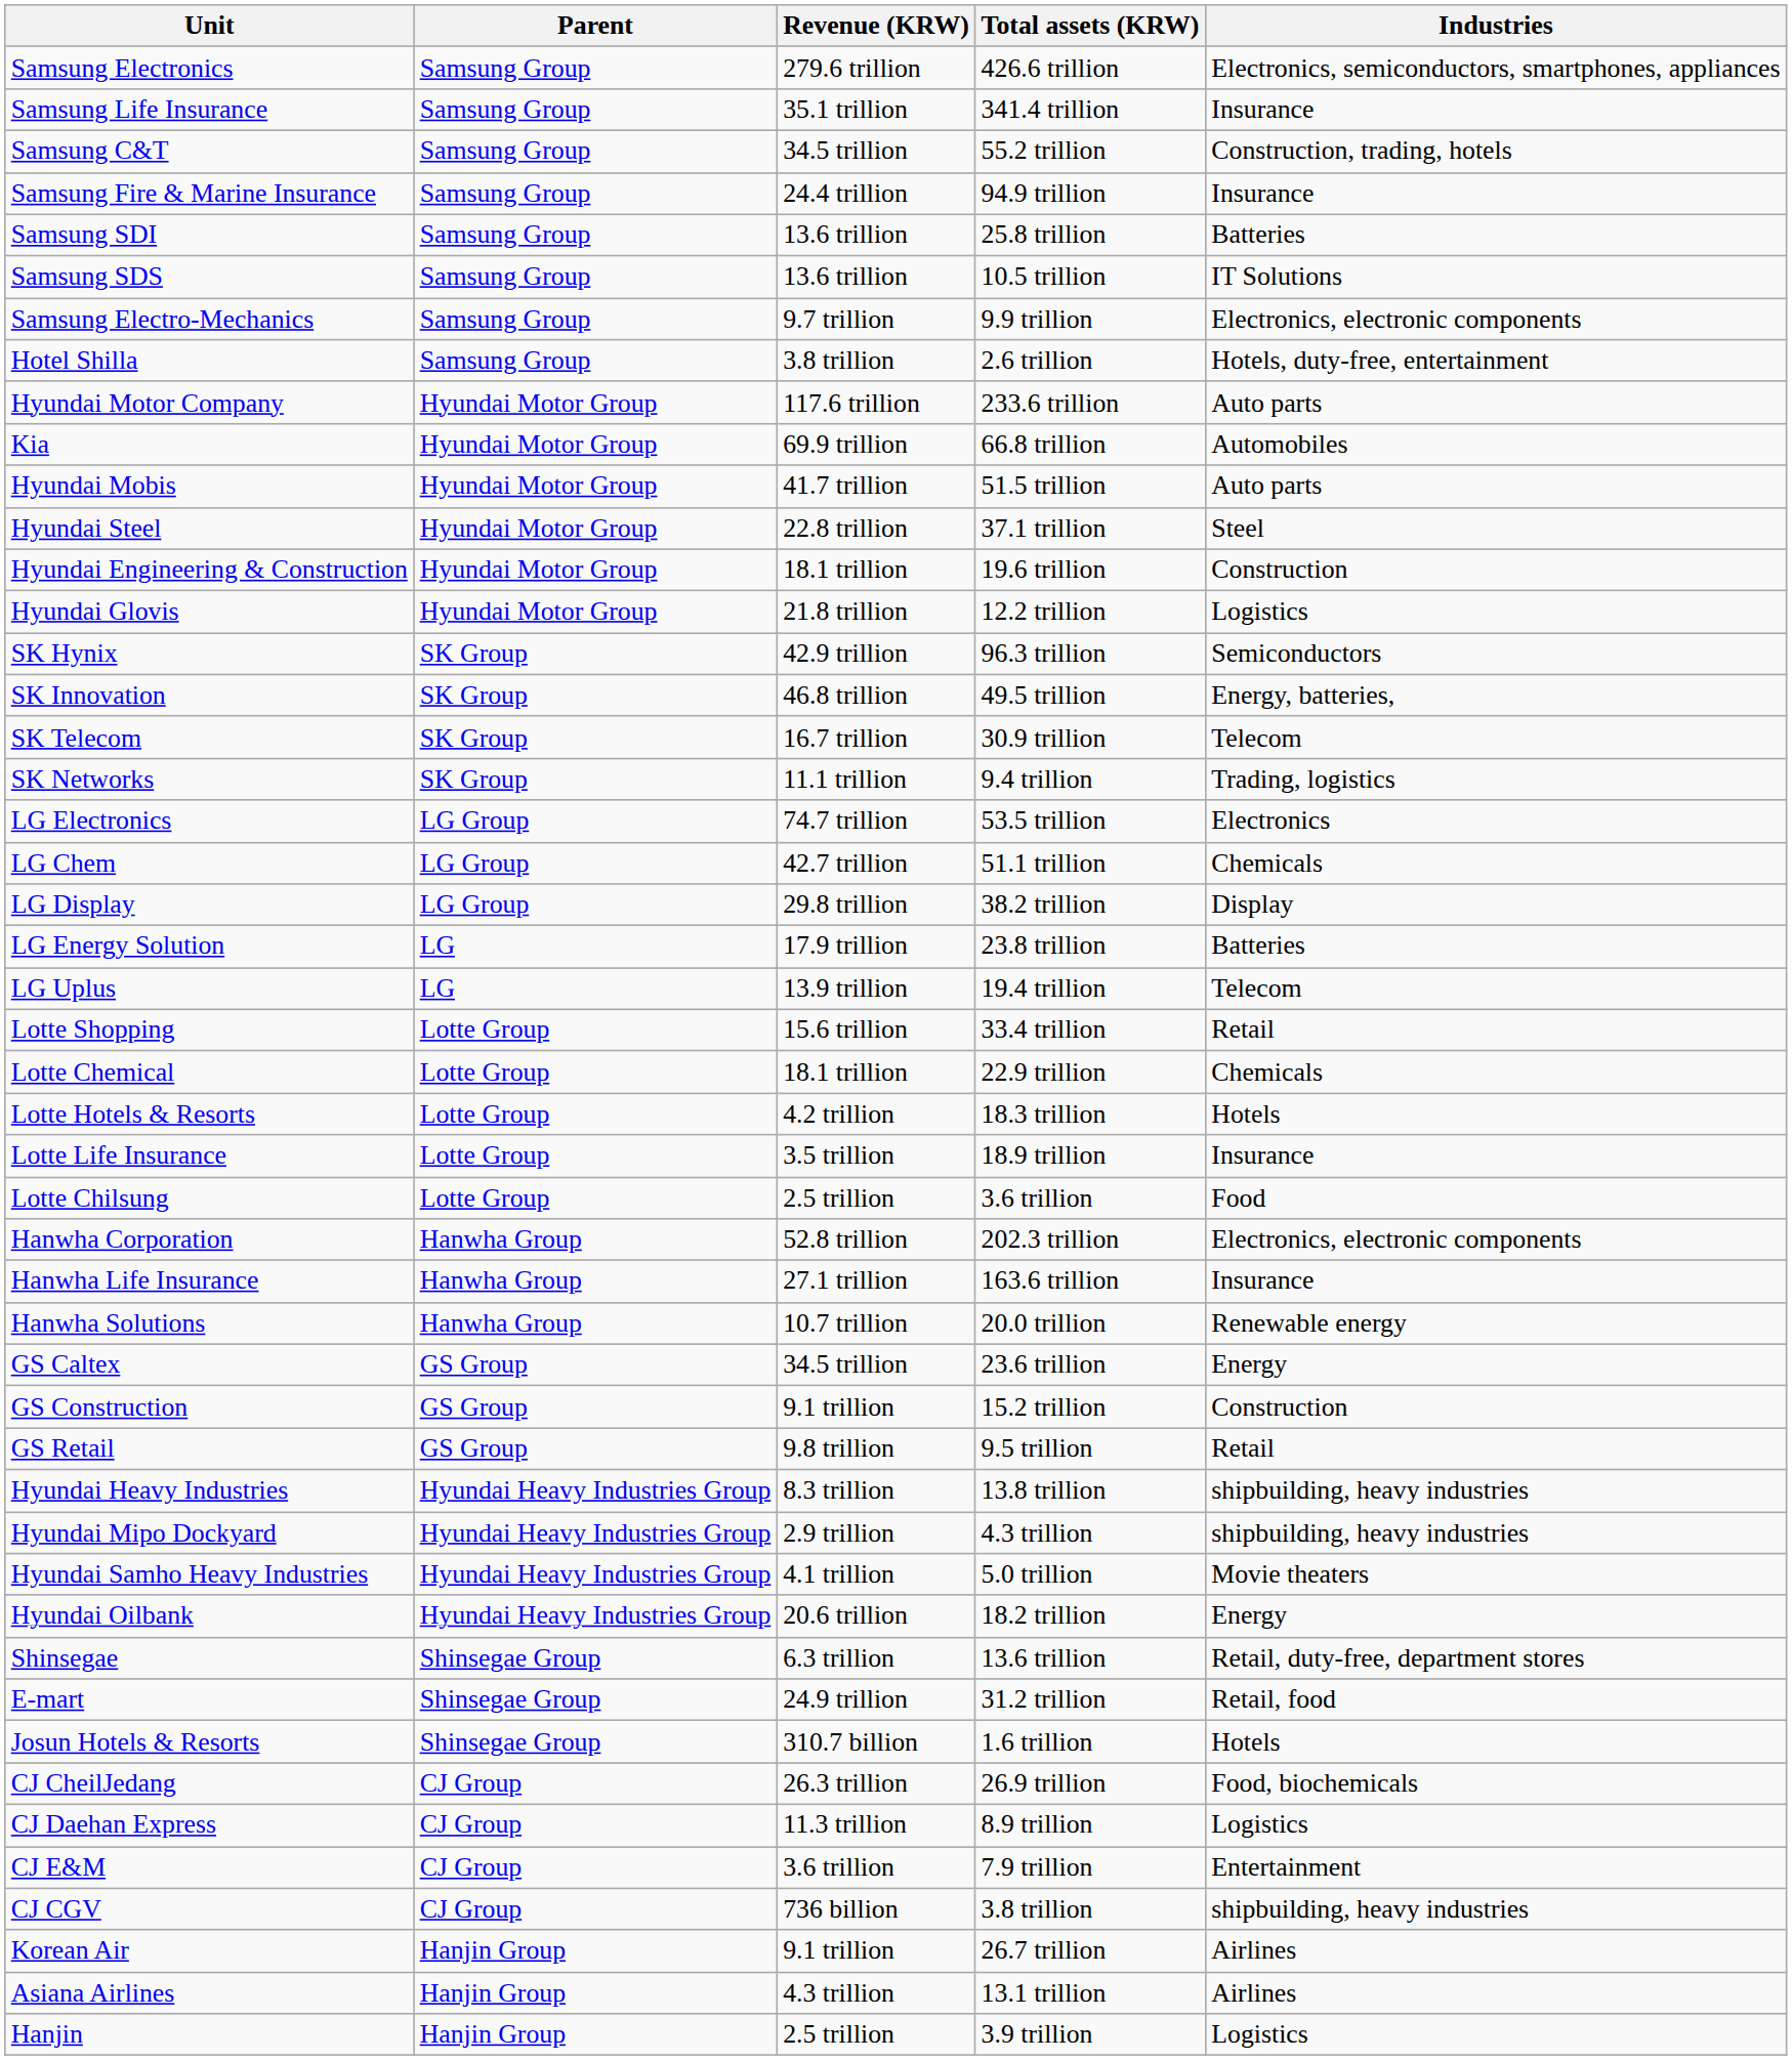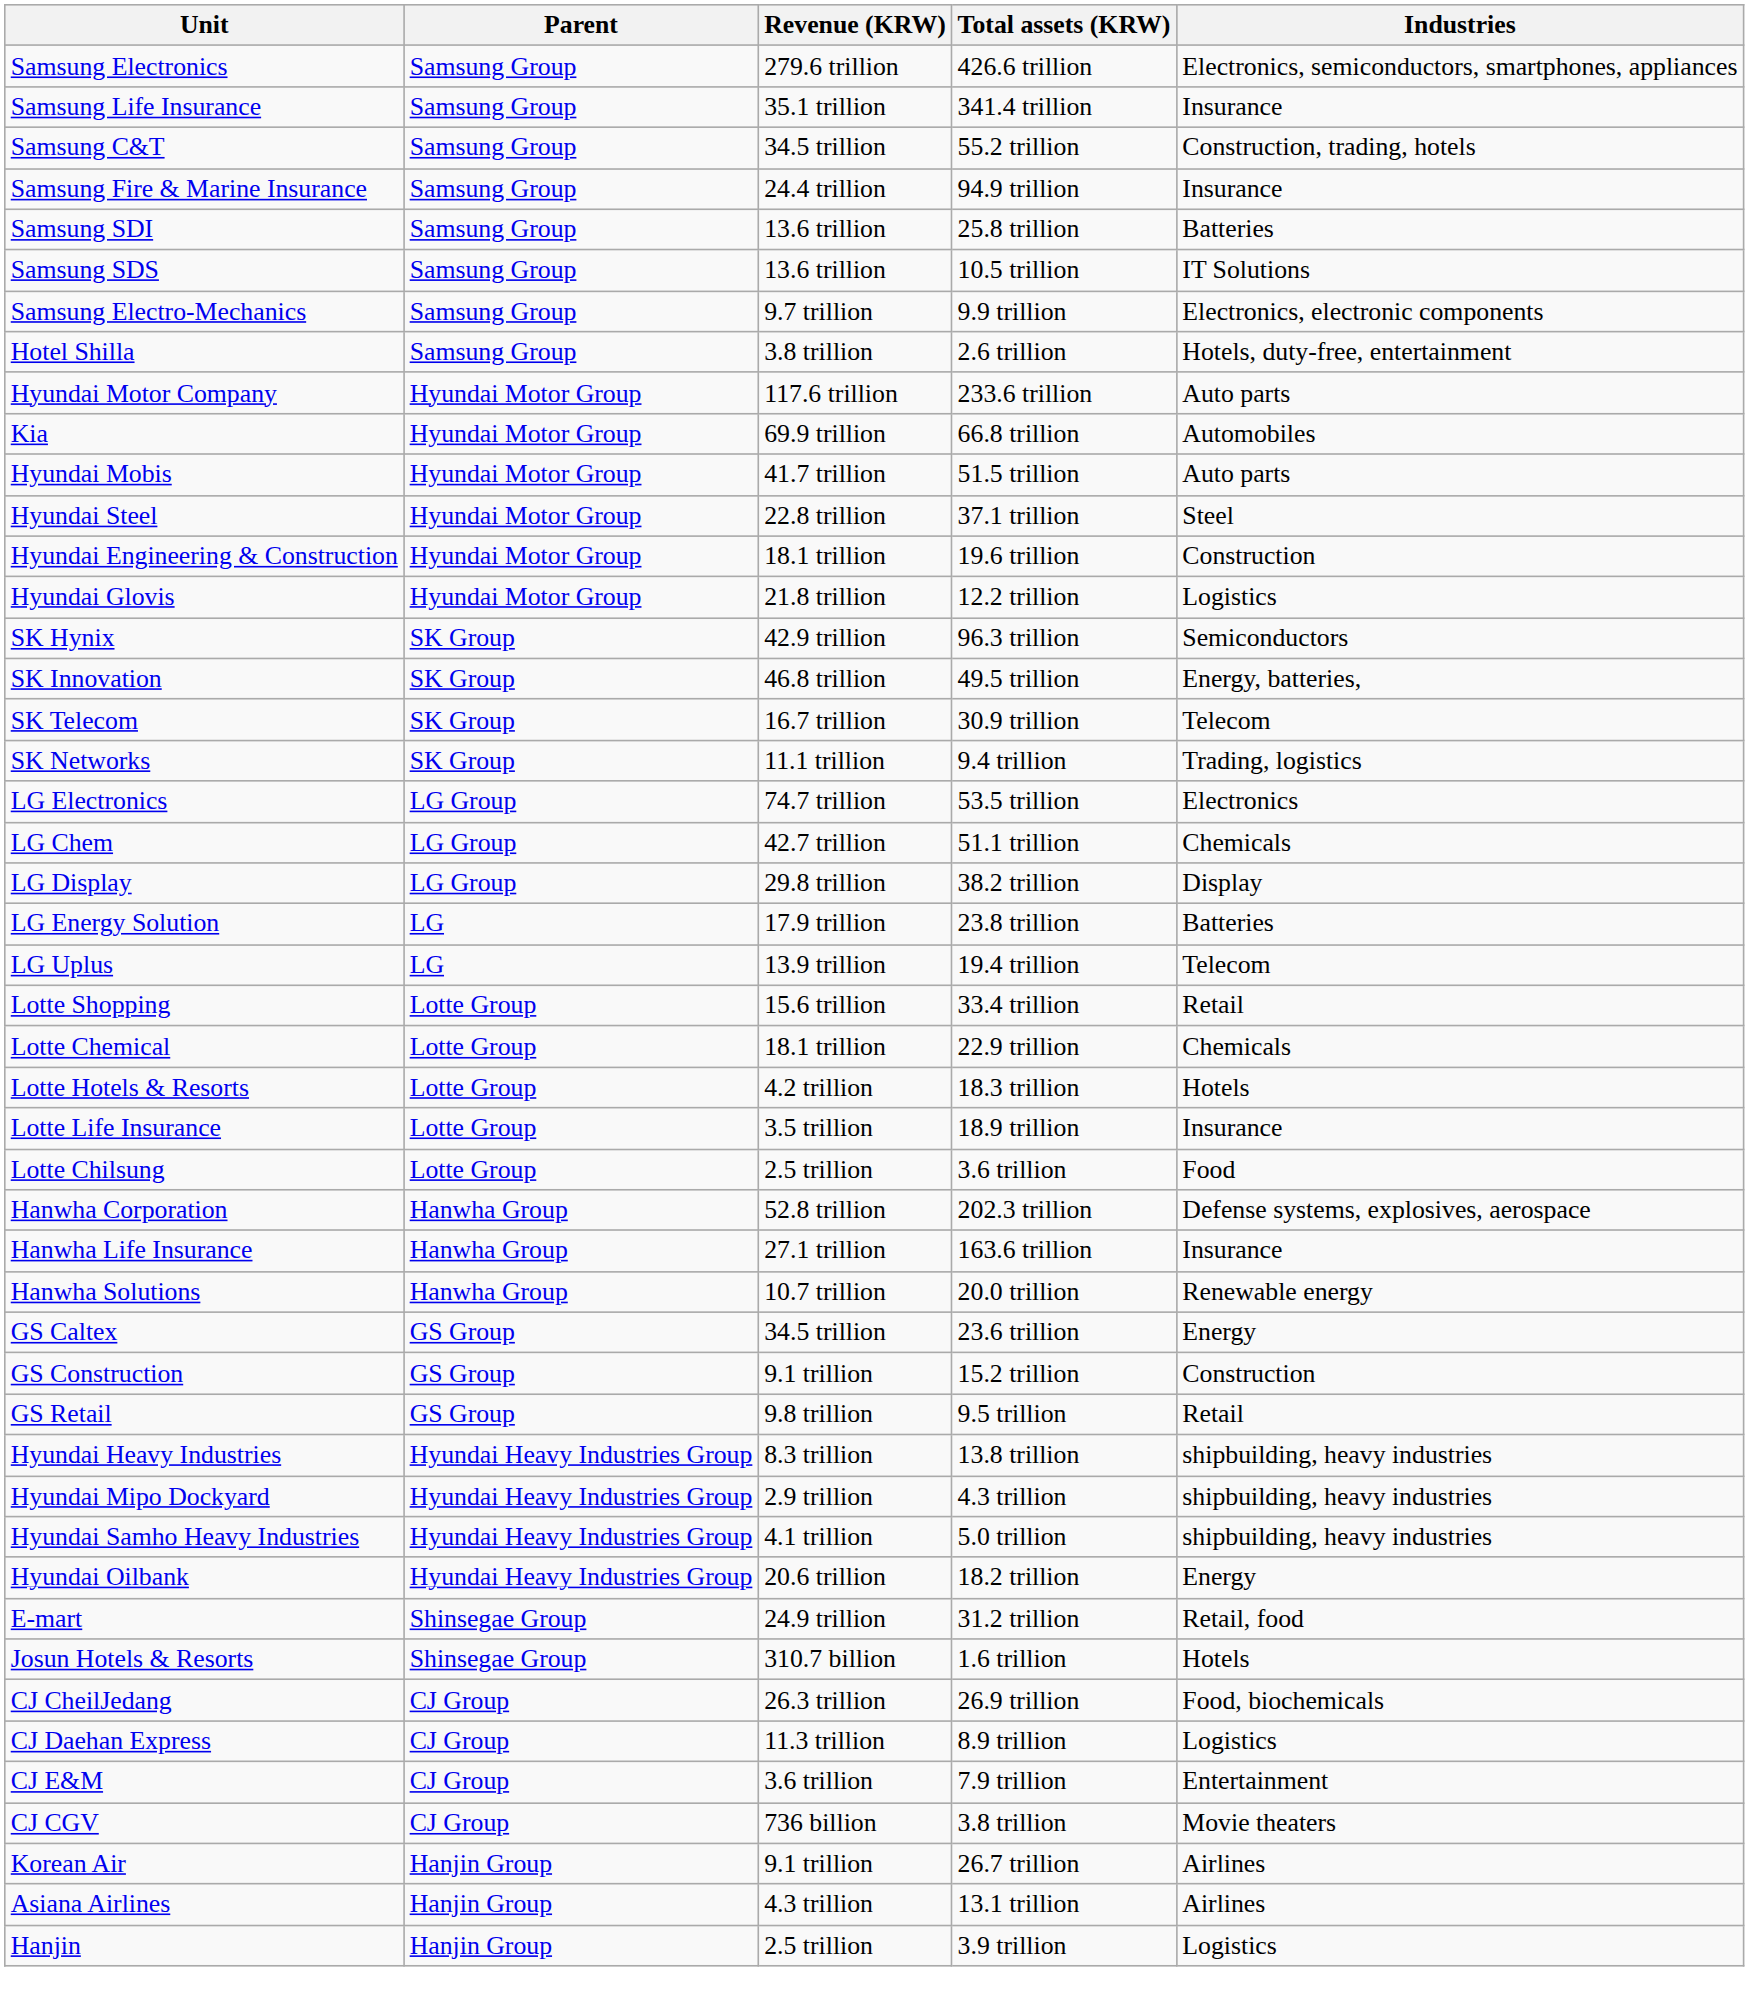Hanwha Corporation | Industries: Electronics, electronic components -> Defense systems, explosives, aerospace
Hyundai Samho Heavy Industries | Industries: Movie theaters -> shipbuilding, heavy industries
- row: Shinsegae | Shinsegae Group | 6.3 trillion | 13.6 trillion | Retail, duty-free, department stores
CJ CGV | Industries: shipbuilding, heavy industries -> Movie theaters
